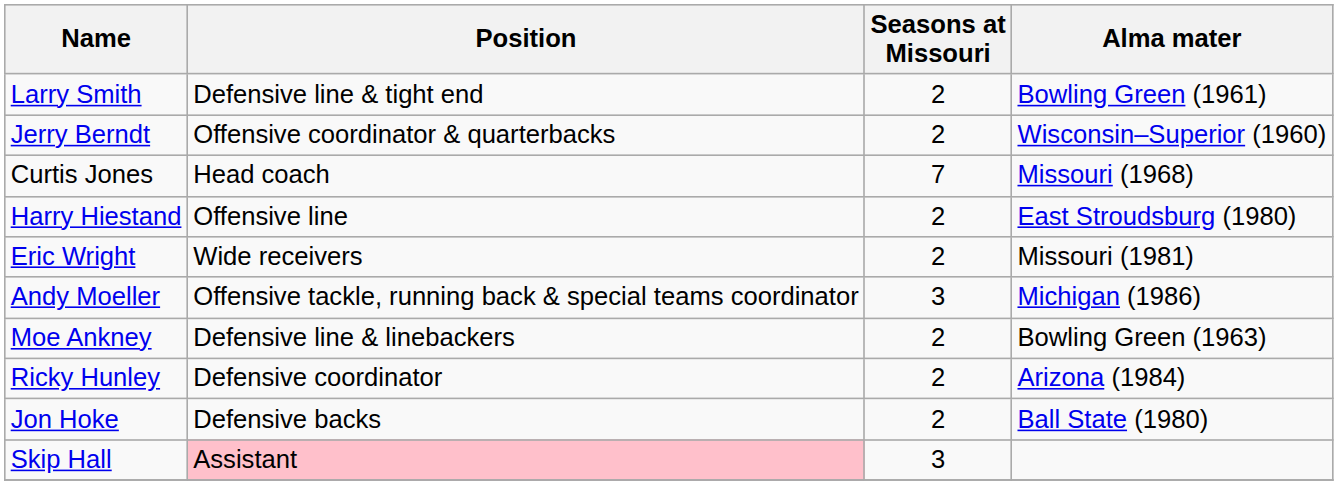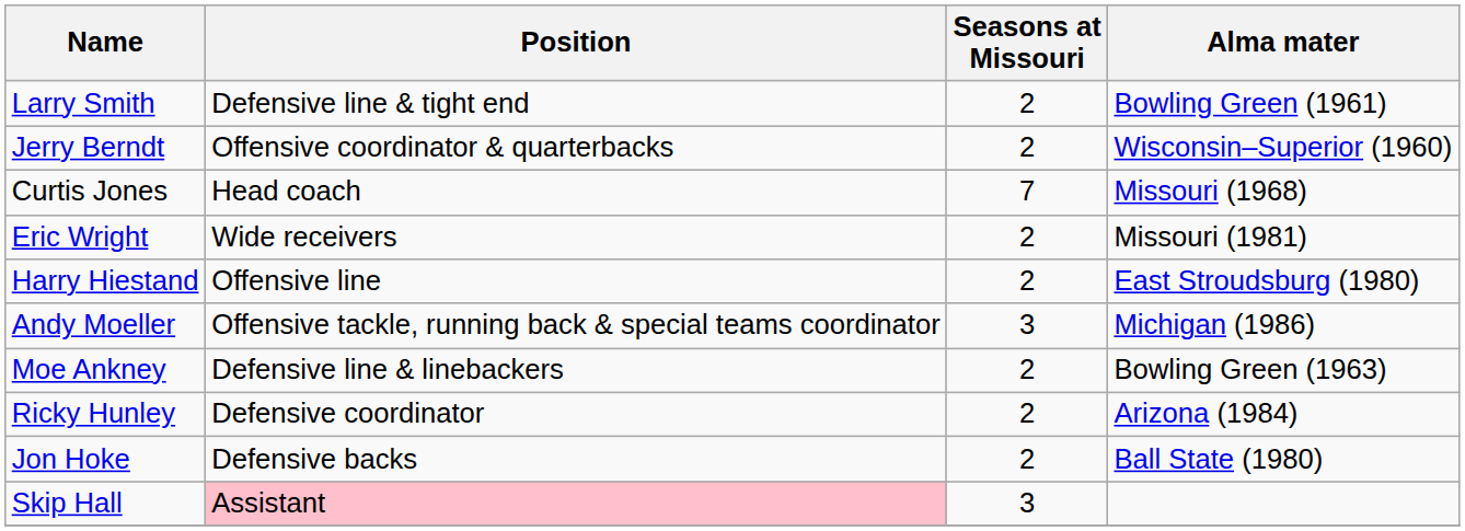rows swapped: Harry Hiestand <-> Eric Wright
